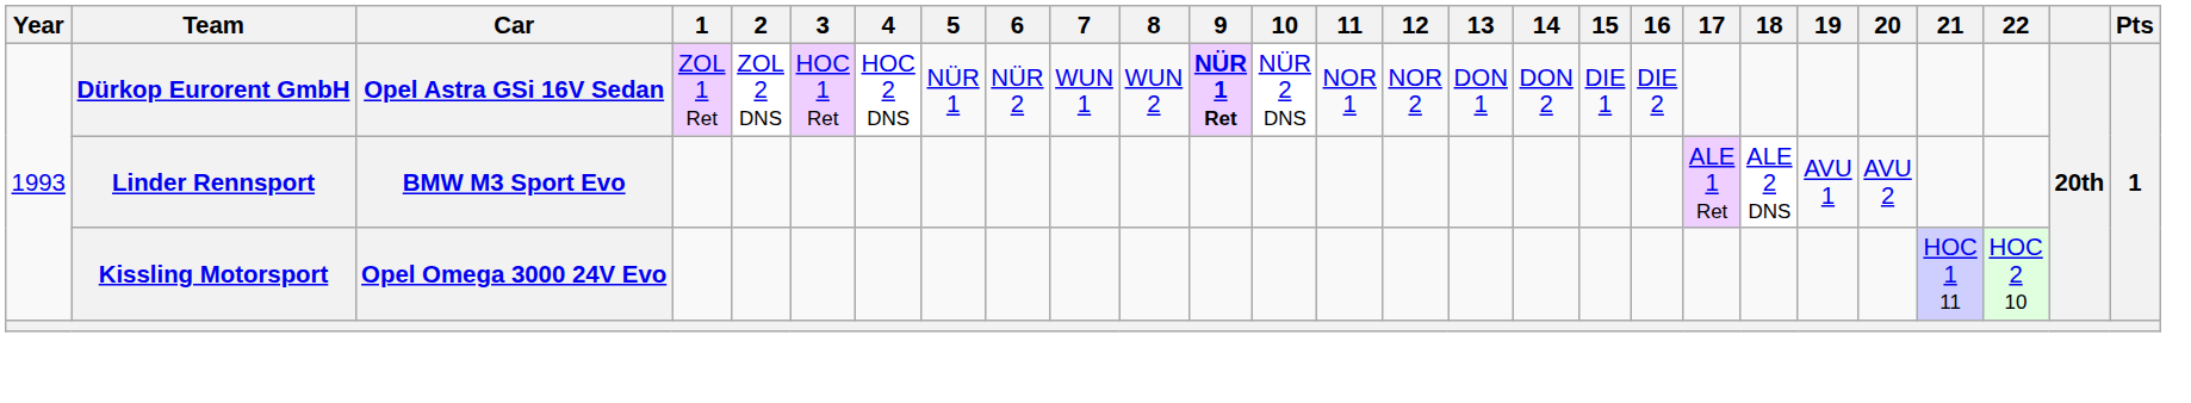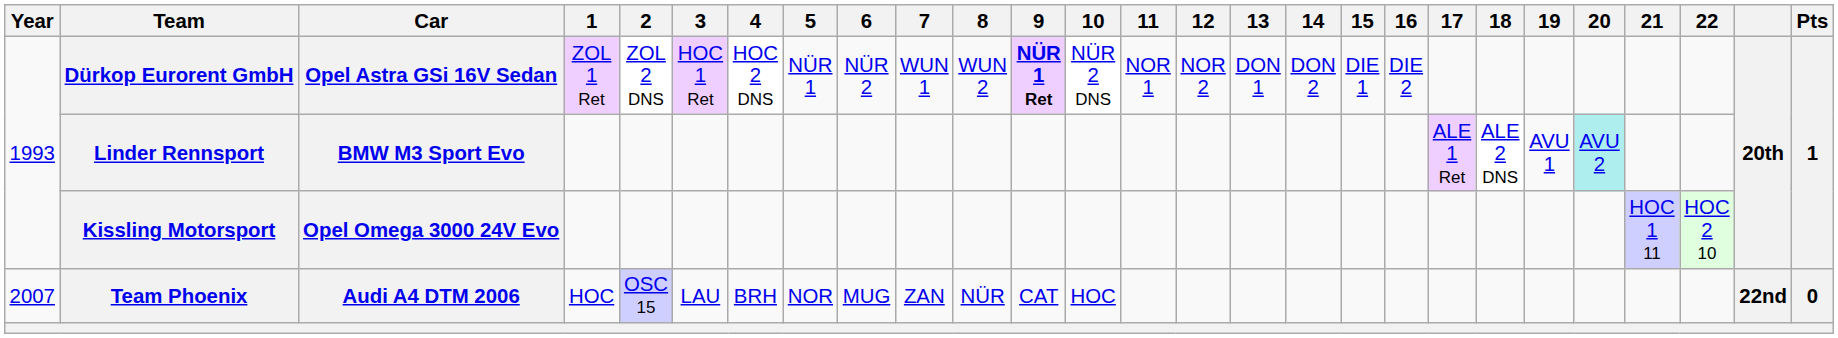Linder Rennsport | 20: no background -> paleturquoise background
+ row: 2007 | Team Phoenix | Audi A4 DTM 2006 | HOC | OSC 15 | LAU | BRH | NOR | MUG | ZAN | NÜR | CAT | HOC | 22nd | 0
